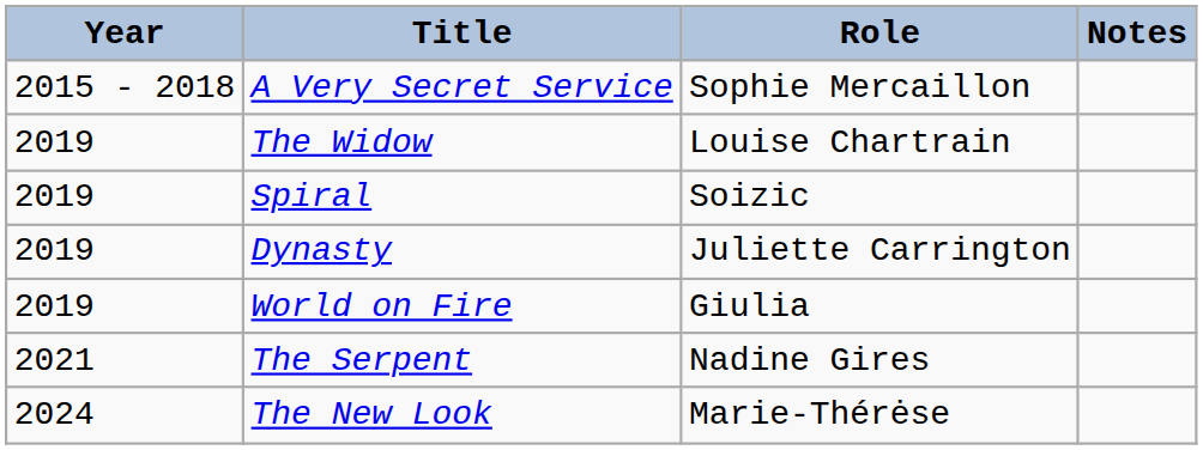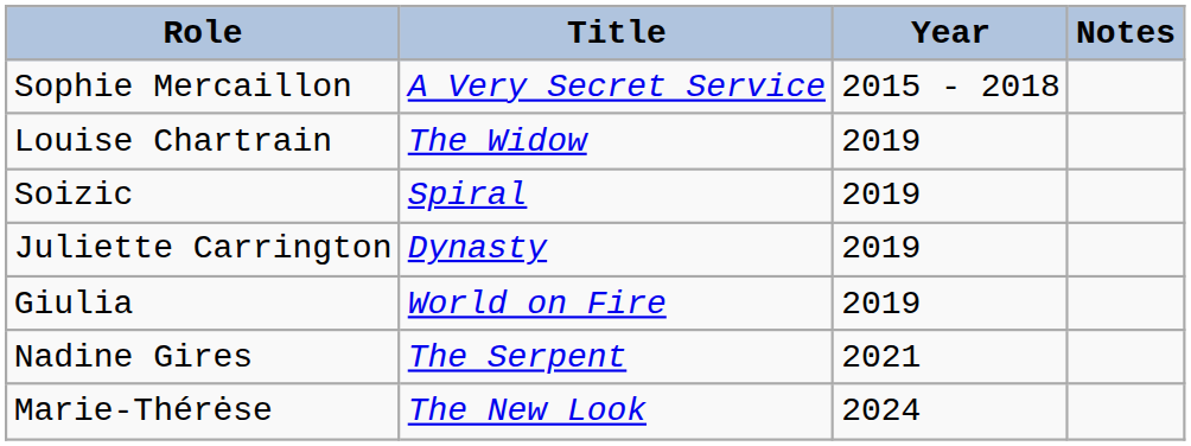columns swapped: Year <-> Role
